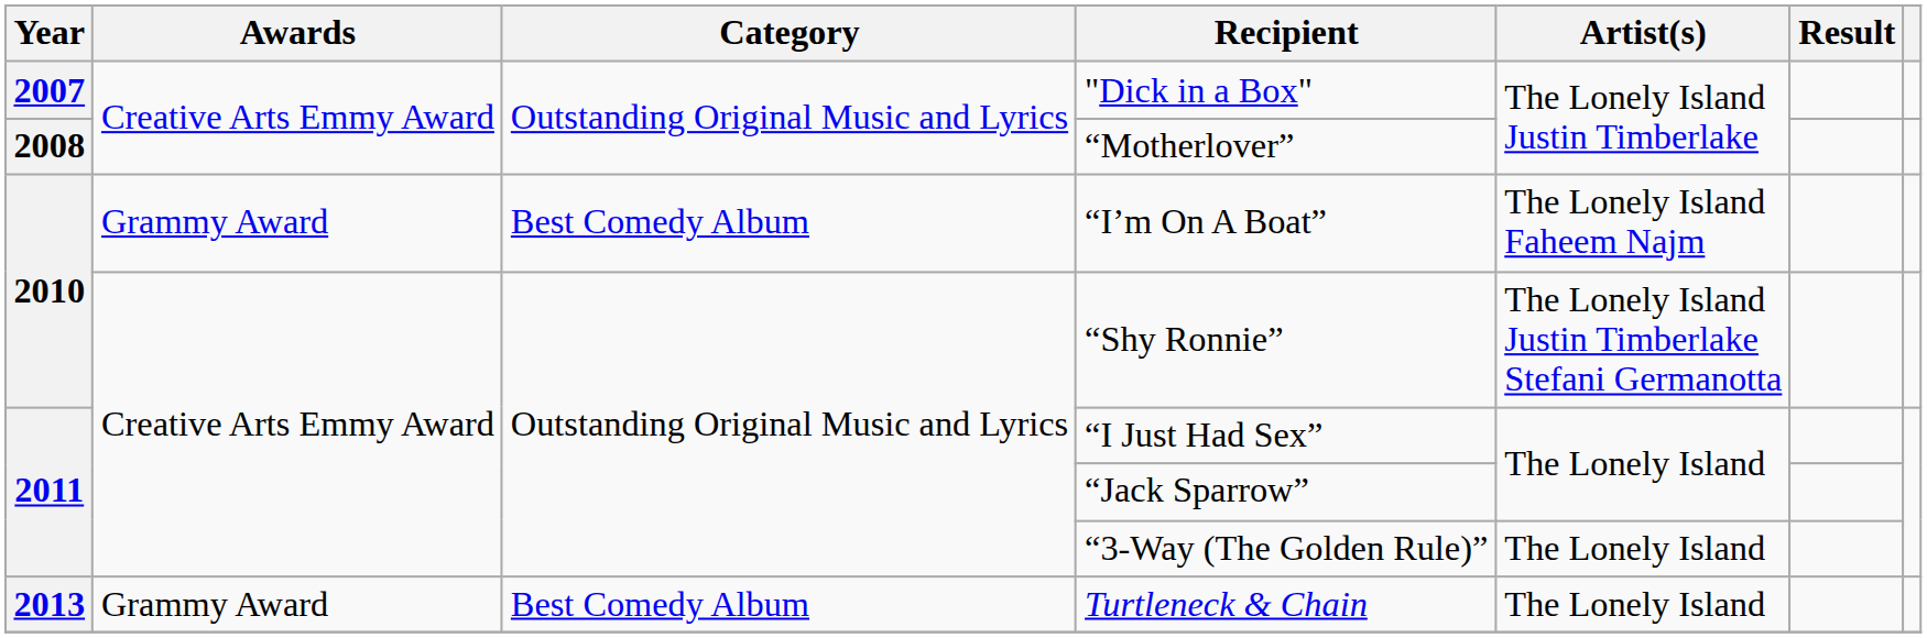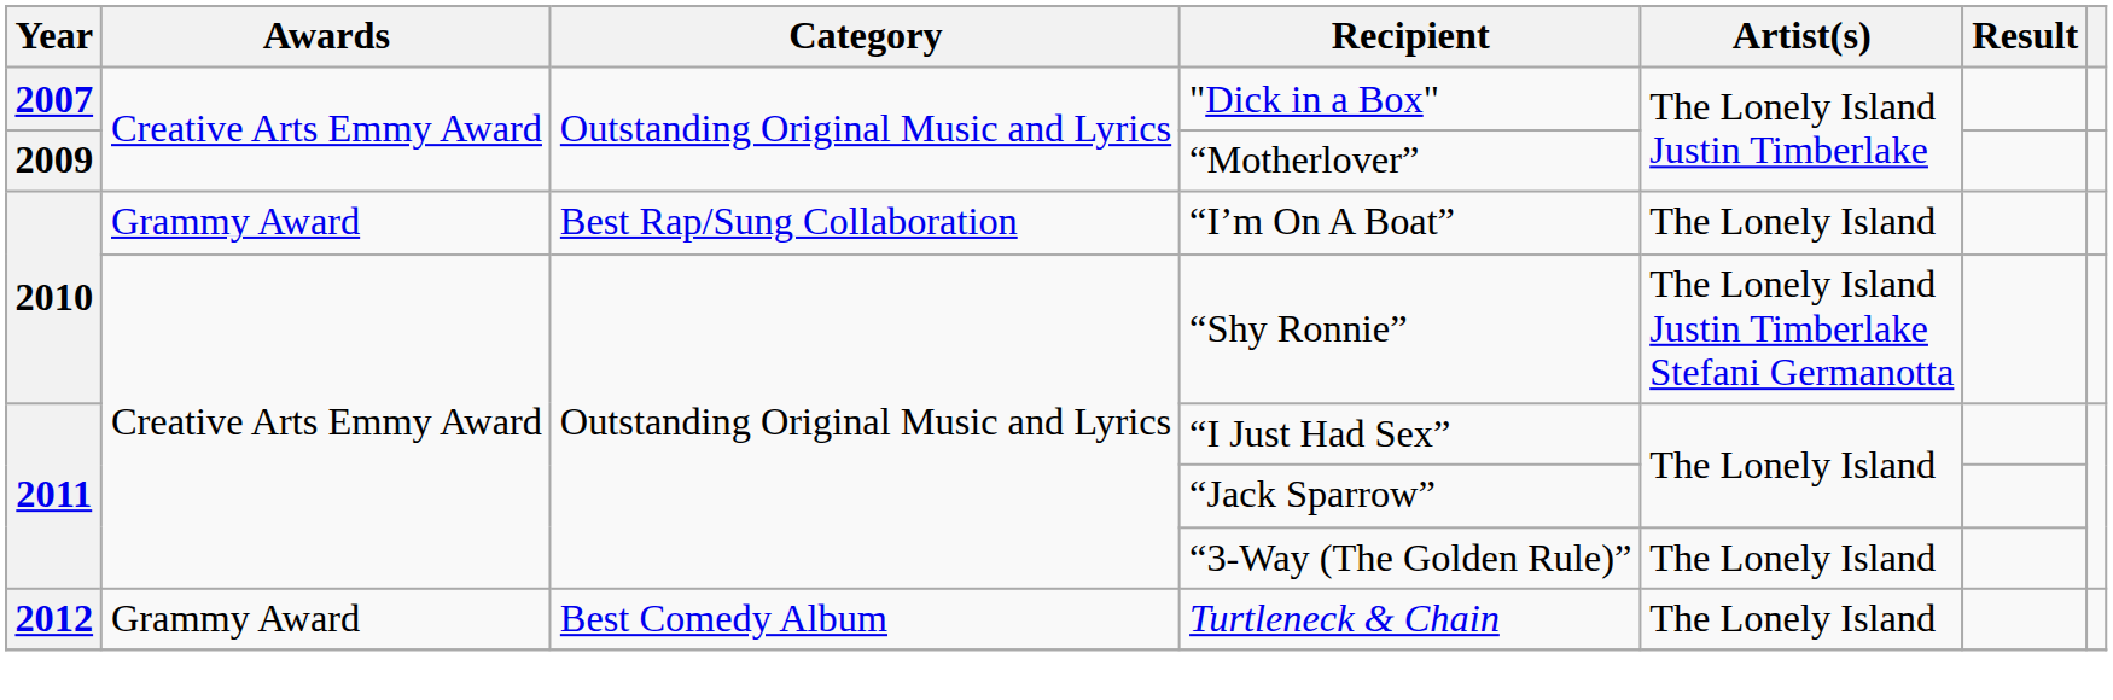“Motherlover” | Year: 2008 -> 2009
“I’m On A Boat” | Category: Best Comedy Album -> Best Rap/Sung Collaboration
“I’m On A Boat” | Artist(s): The Lonely Island Faheem Najm -> The Lonely Island
Turtleneck & Chain | Year: 2013 -> 2012
